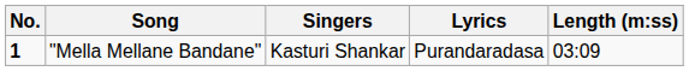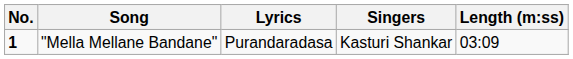columns swapped: Singers <-> Lyrics
